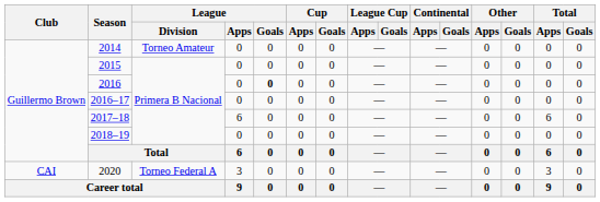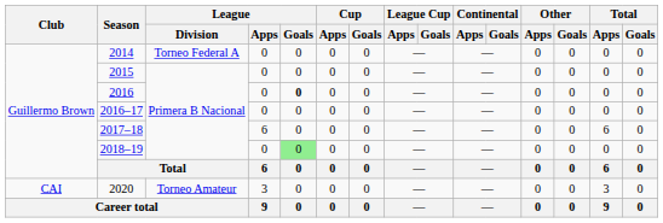2014 | League / Division: Torneo Amateur -> Torneo Federal A
2018–19 | League / Goals: no background -> lightgreen background
2020 | League / Division: Torneo Federal A -> Torneo Amateur
